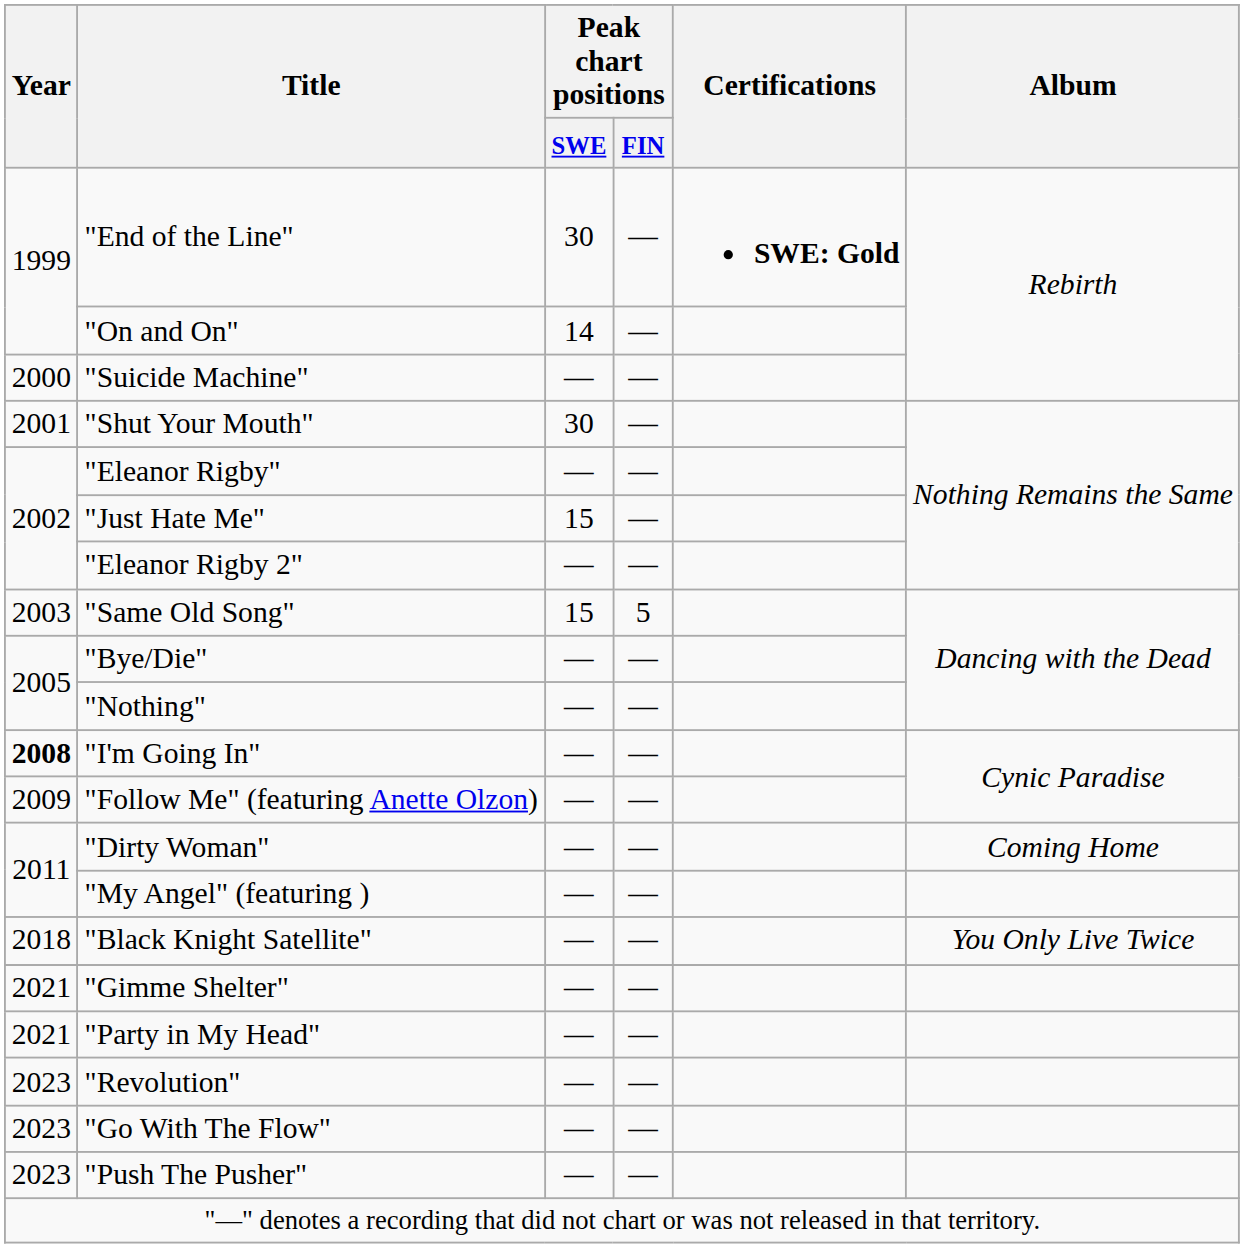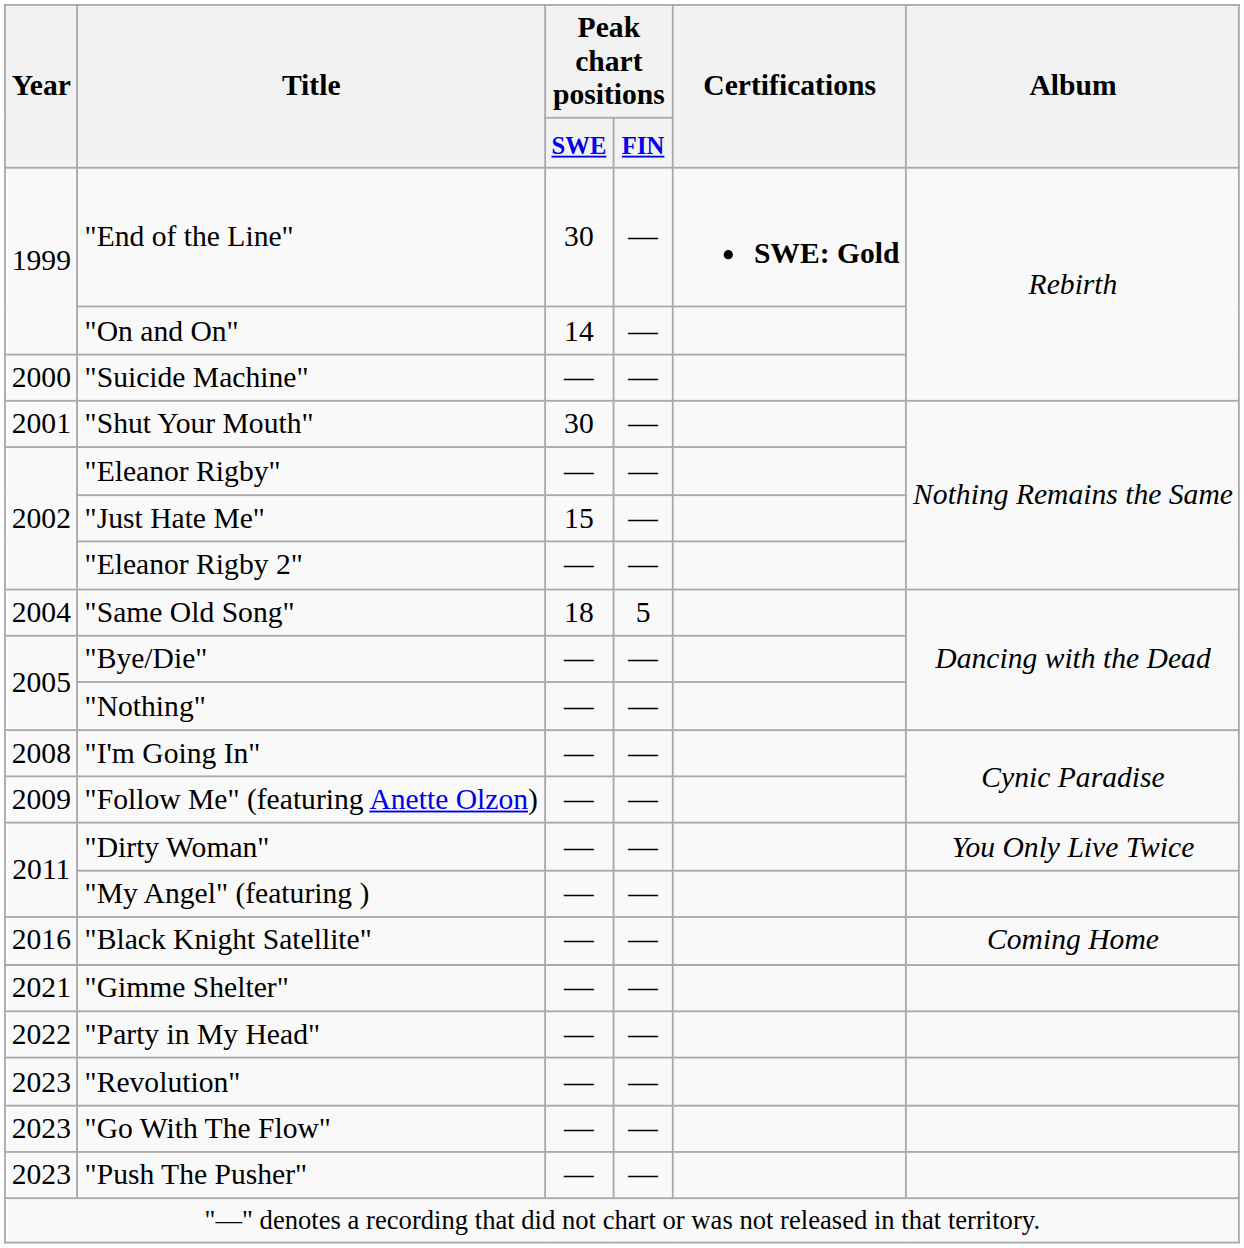"Same Old Song" | Year: 2003 -> 2004
"Same Old Song" | Peak chart positions / SWE: 15 -> 18
"I'm Going In" | Year: bold -> normal
"Dirty Woman" | Album: Coming Home -> You Only Live Twice
"Black Knight Satellite" | Year: 2018 -> 2016
"Black Knight Satellite" | Album: You Only Live Twice -> Coming Home
"Party in My Head" | Year: 2021 -> 2022
